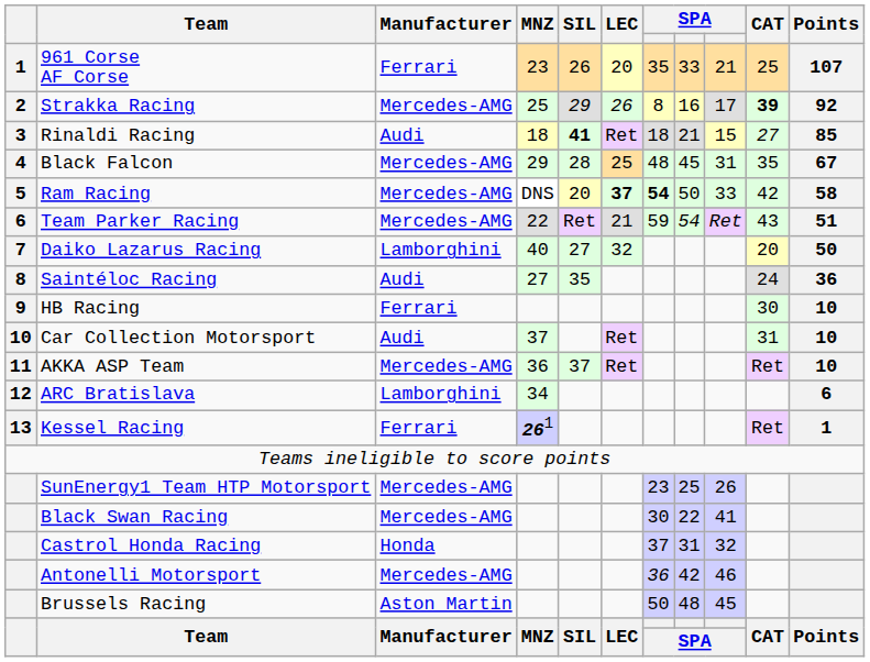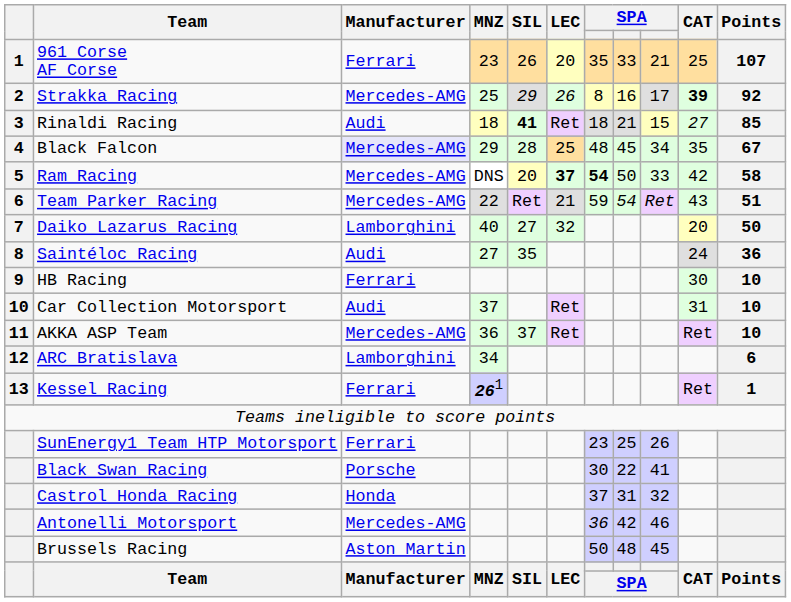Black Falcon | Manufacturer: no background -> lavender background
Black Falcon | column 9: 31 -> 34
SunEnergy1 Team HTP Motorsport | Manufacturer: Mercedes-AMG -> Ferrari
Black Swan Racing | Manufacturer: Mercedes-AMG -> Porsche
